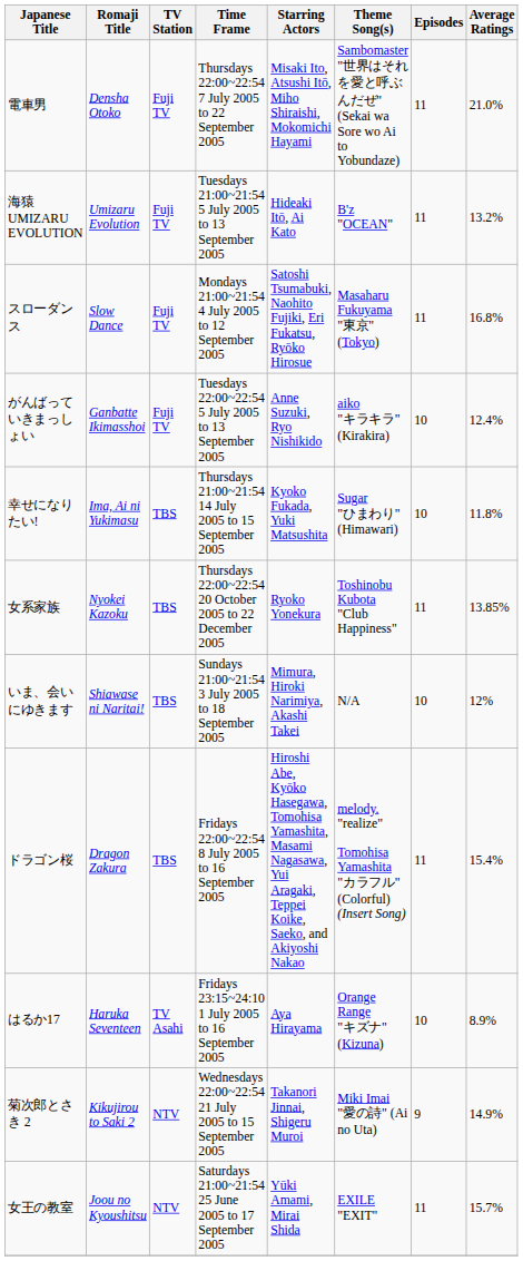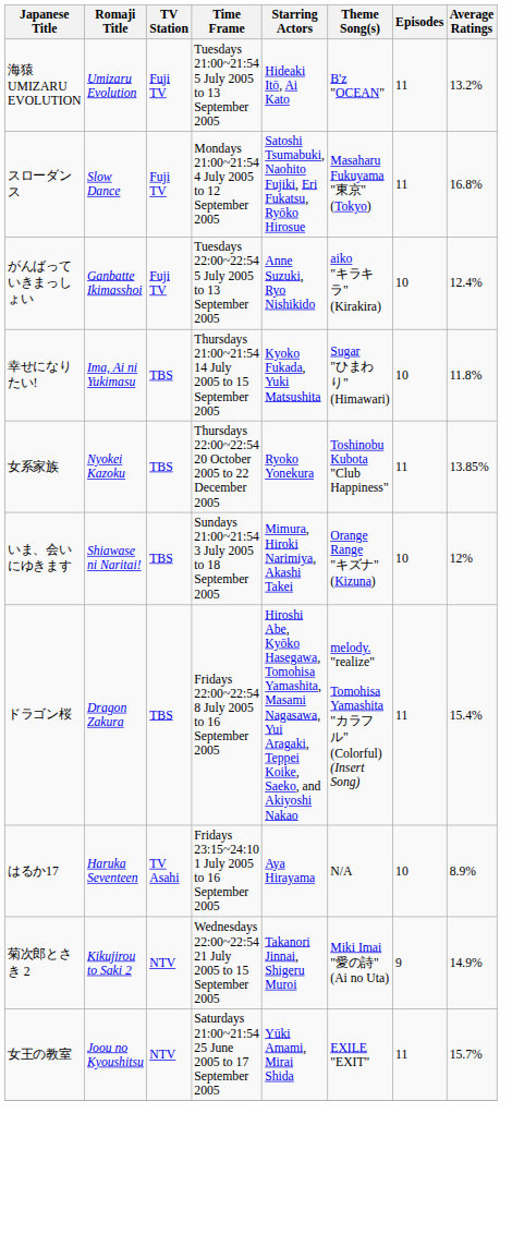- row: 電車男 | Densha Otoko | Fuji TV | Thursdays 22:00~22:54 7 July 2005 to 22 September 2005 | Misaki Ito, Atsushi Itō, Miho Shiraishi, Mokomichi Hayami | Sambomaster "世界はそれを愛と呼ぶんだぜ" (Sekai wa Sore wo Ai to Yobundaze) | 11 | 21.0%
いま、会いにゆきます | Theme Song(s): N/A -> Orange Range "キズナ" (Kizuna)
はるか17 | Theme Song(s): Orange Range "キズナ" (Kizuna) -> N/A
